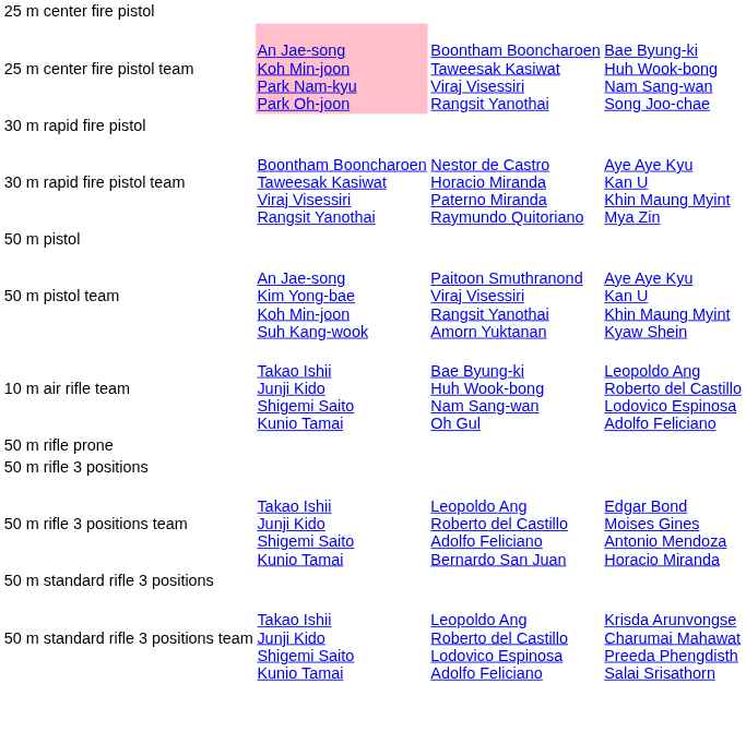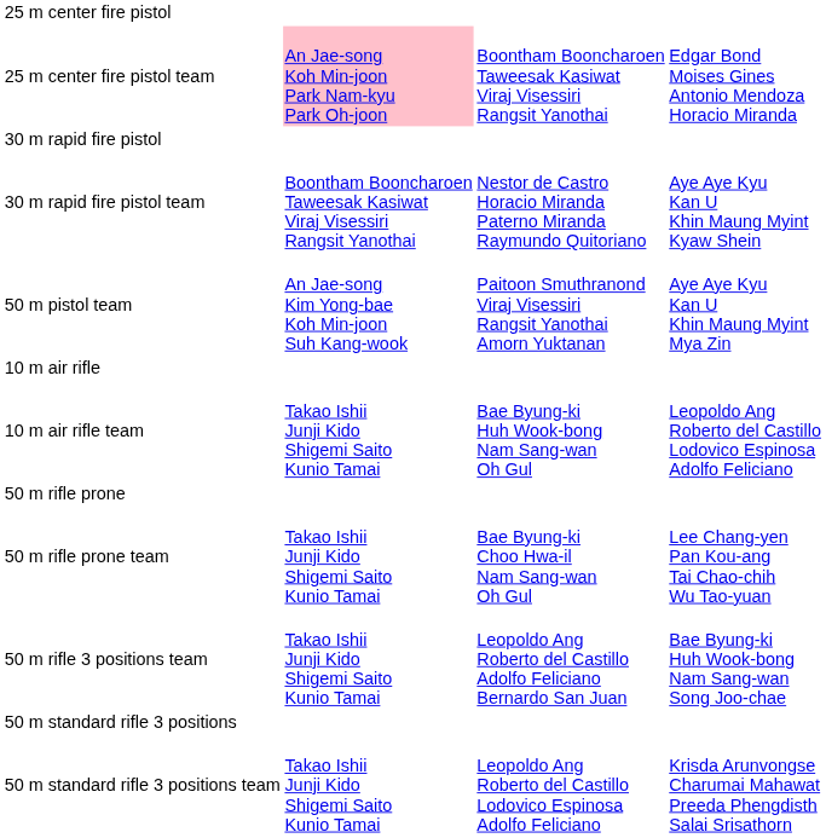25 m center fire pistol team | column 4: Bae Byung-ki Huh Wook-bong Nam Sang-wan Song Joo-chae -> Edgar Bond Moises Gines Antonio Mendoza Horacio Miranda
30 m rapid fire pistol team | column 4: Aye Aye Kyu Kan U Khin Maung Myint Mya Zin -> Aye Aye Kyu Kan U Khin Maung Myint Kyaw Shein
- row: 50 m pistol
50 m pistol team | column 4: Aye Aye Kyu Kan U Khin Maung Myint Kyaw Shein -> Aye Aye Kyu Kan U Khin Maung Myint Mya Zin
+ row: 10 m air rifle
+ row: 50 m rifle prone team | Takao Ishii Junji Kido Shigemi Saito Kunio Tamai | Bae Byung-ki Choo Hwa-il Nam Sang-wan Oh Gul | Lee Chang-yen Pan Kou-ang Tai Chao-chih Wu Tao-yuan
- row: 50 m rifle 3 positions
50 m rifle 3 positions team | column 4: Edgar Bond Moises Gines Antonio Mendoza Horacio Miranda -> Bae Byung-ki Huh Wook-bong Nam Sang-wan Song Joo-chae
